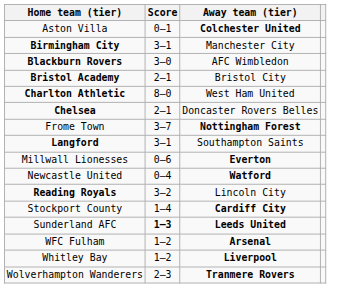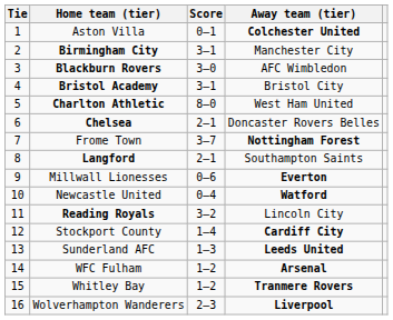+ column: Tie | 1 | 2 | 3 | 4 | 5 | 6 | 7 | 8 | 9 | 10 | 11 | 12 | 13 | 14 | 15 | 16
Bristol Academy | Score: 2–1 -> 3–1
Langford | Score: 3–1 -> 2–1
Sunderland AFC | Score: bold -> normal
Whitley Bay | Away team (tier): Liverpool -> Tranmere Rovers
Wolverhampton Wanderers | Away team (tier): Tranmere Rovers -> Liverpool
